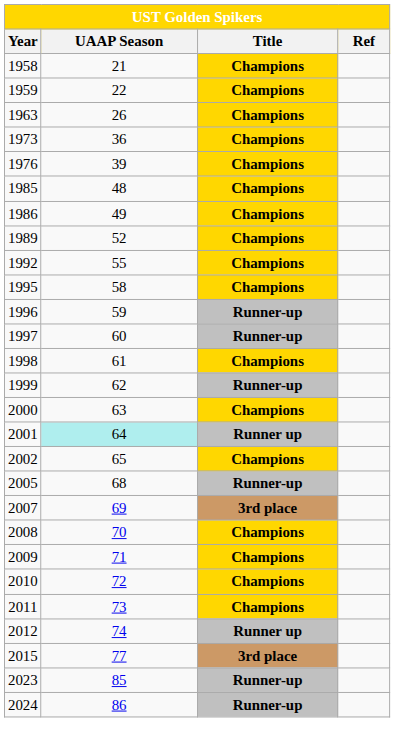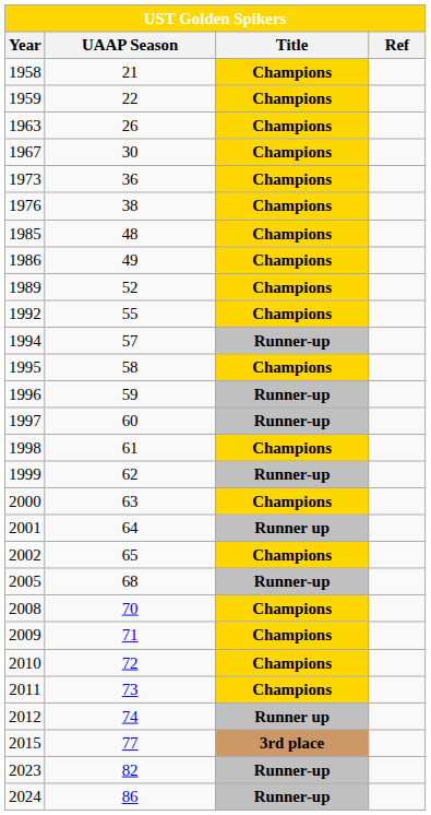+ row: 1967 | 30 | Champions
1976 | UAAP Season: 39 -> 38
+ row: 1994 | 57 | Runner-up
2001 | UAAP Season: paleturquoise background -> no background
- row: 2007 | 69 | 3rd place
2023 | UAAP Season: 85 -> 82
